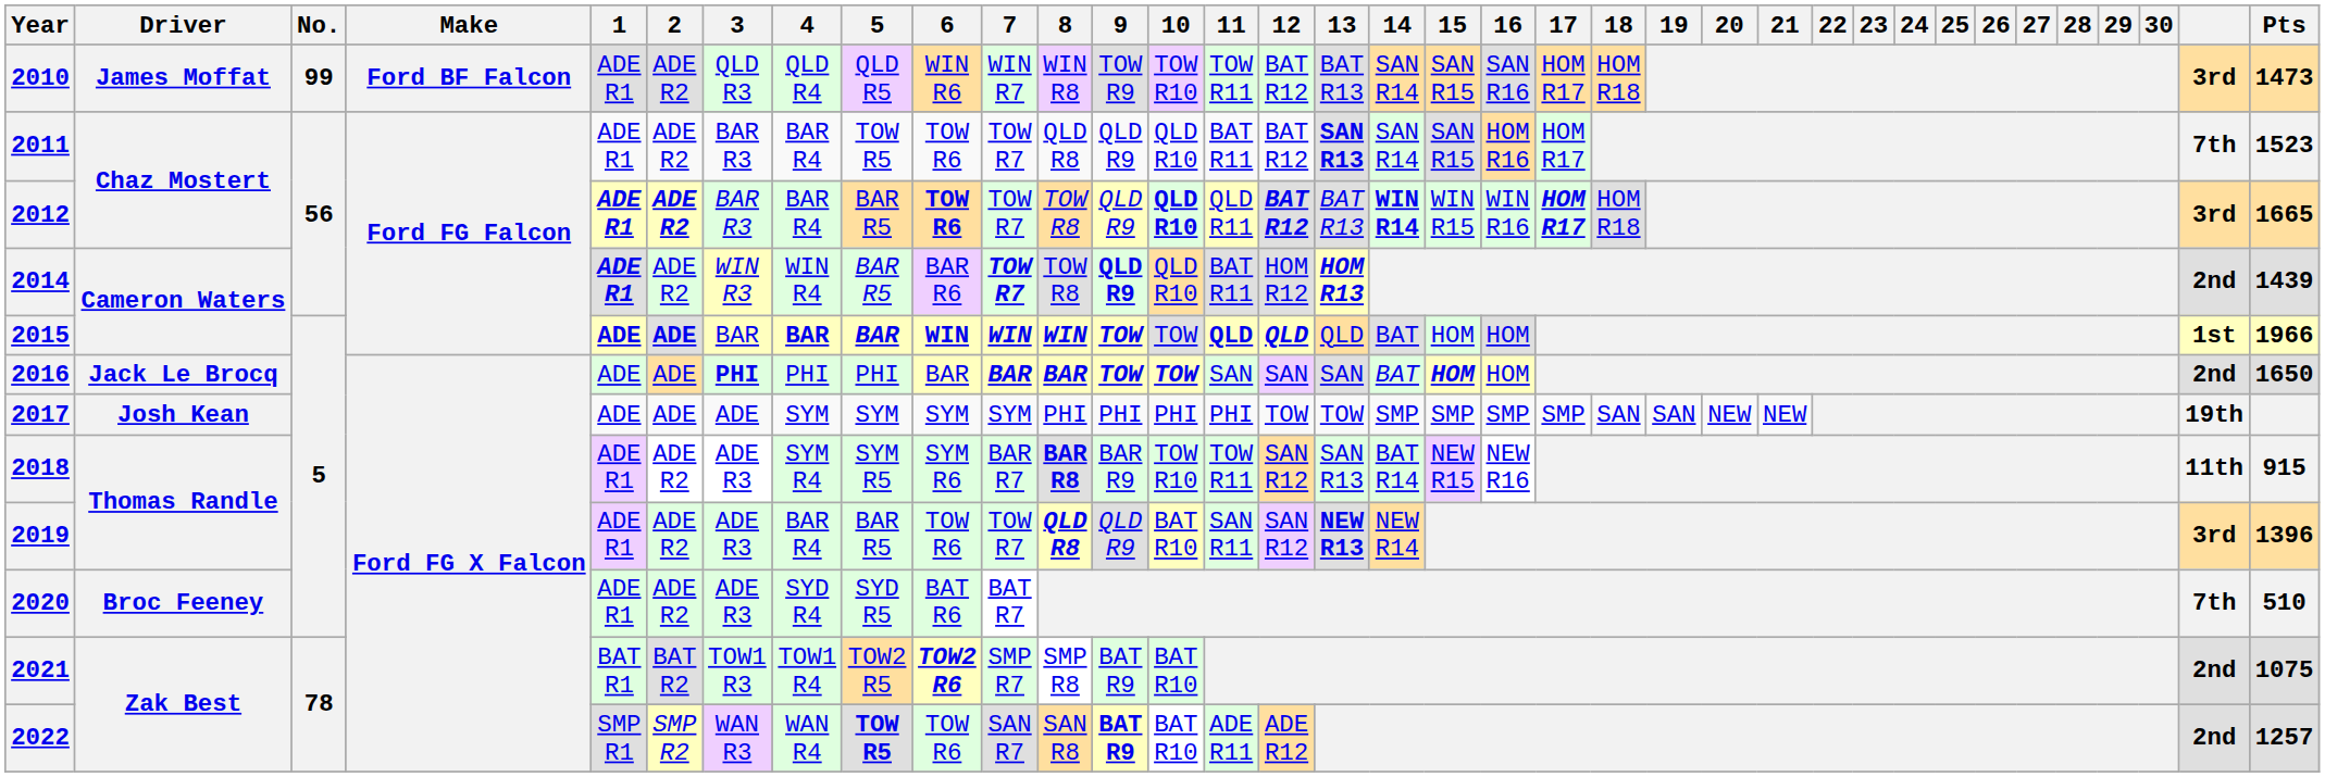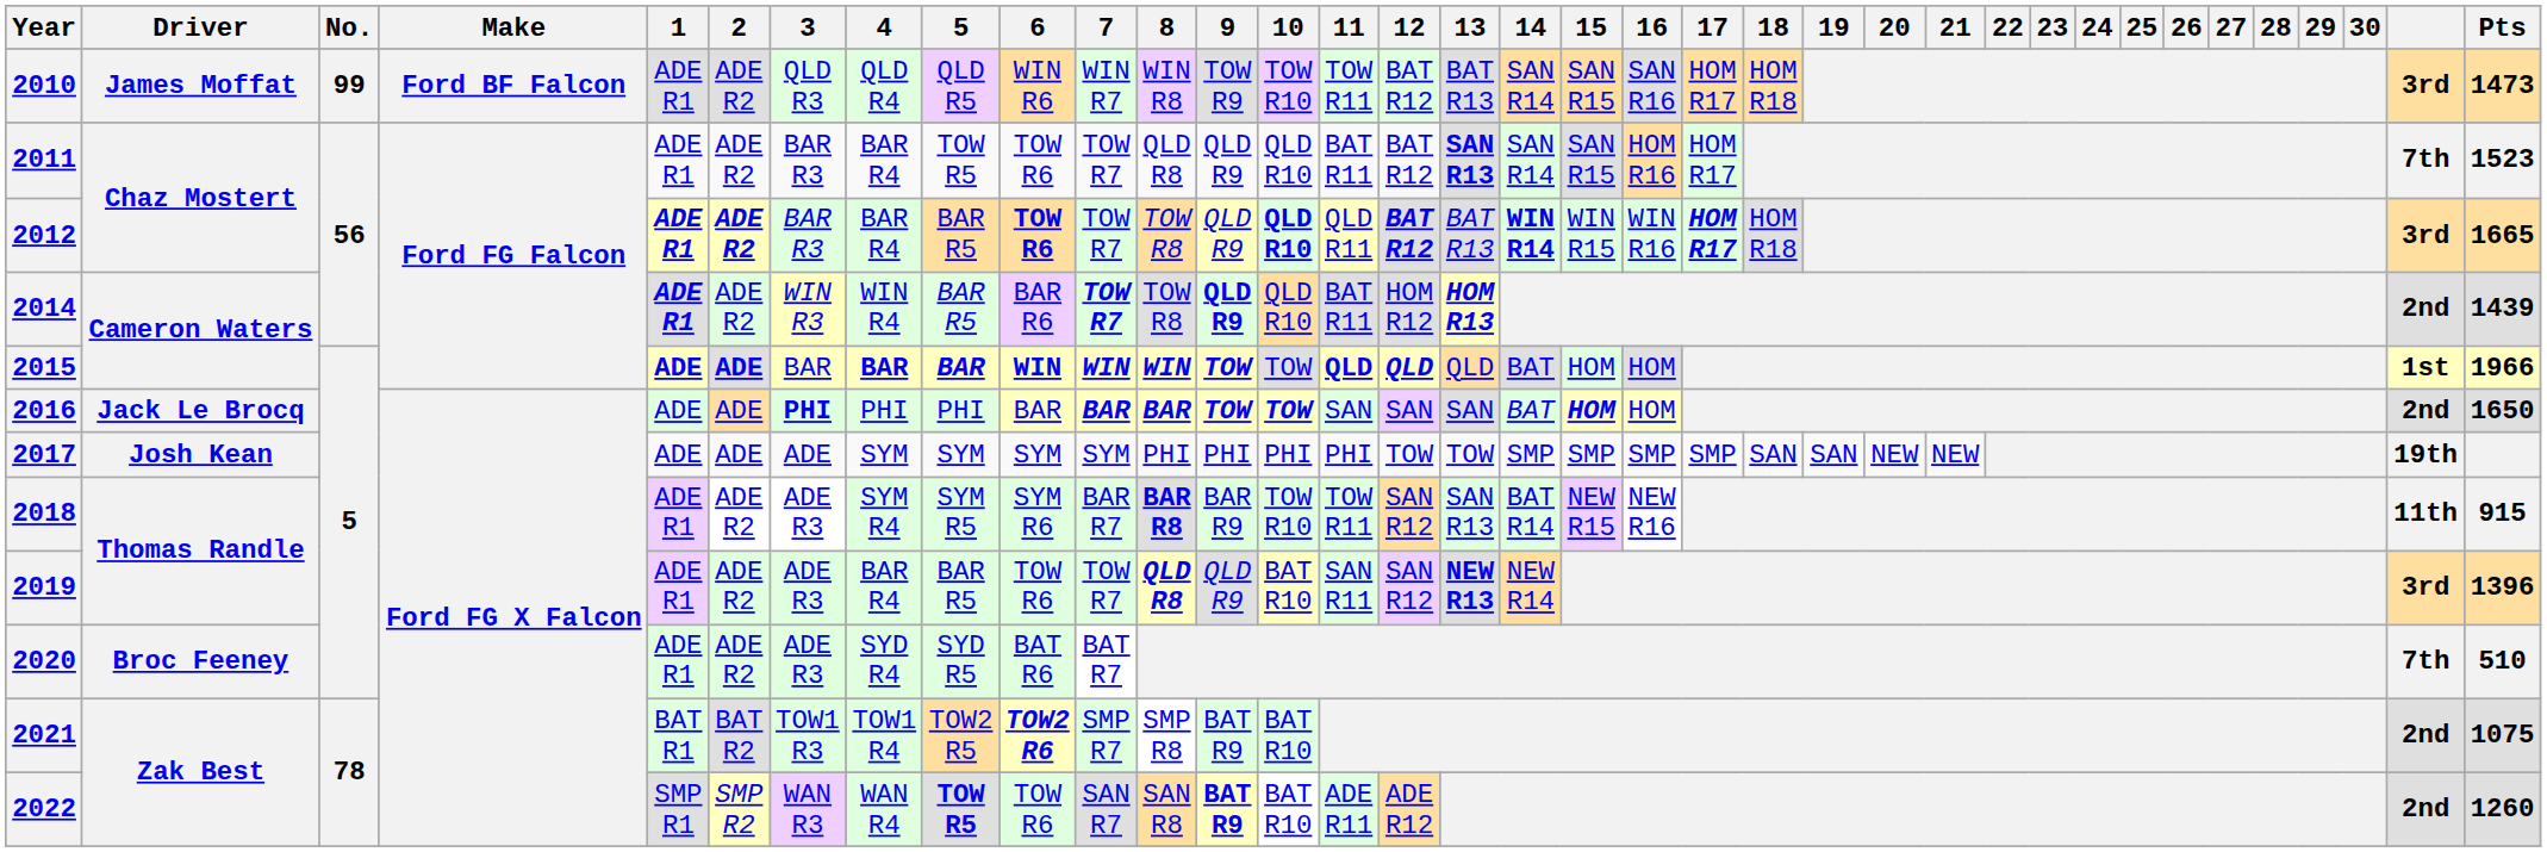2022 | Pts: 1257 -> 1260
